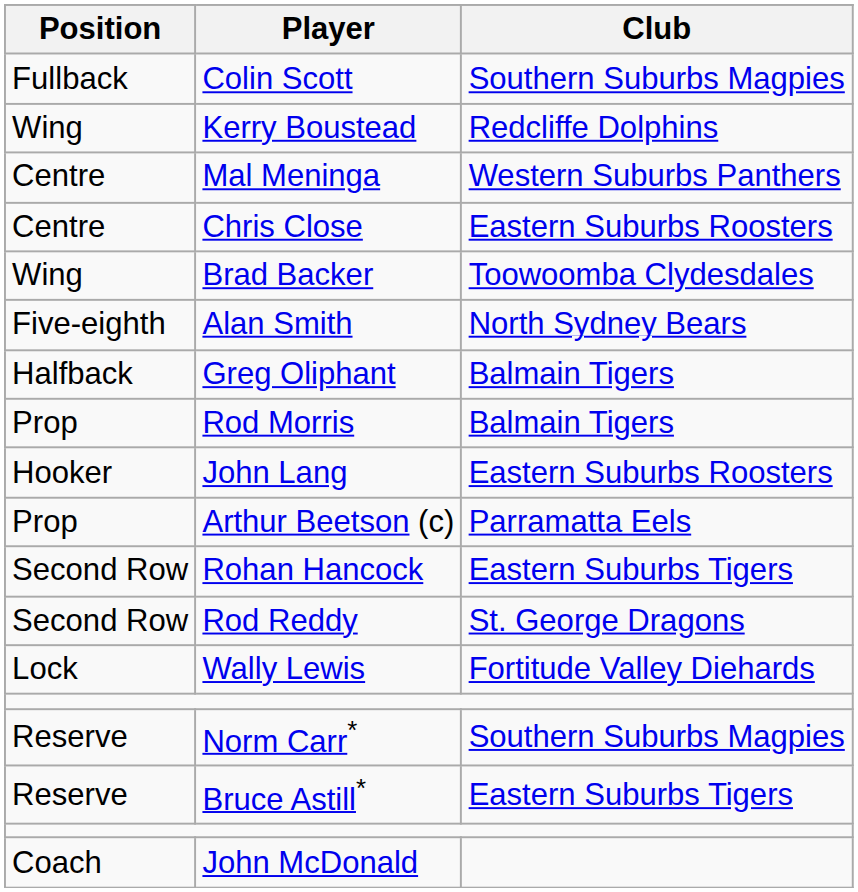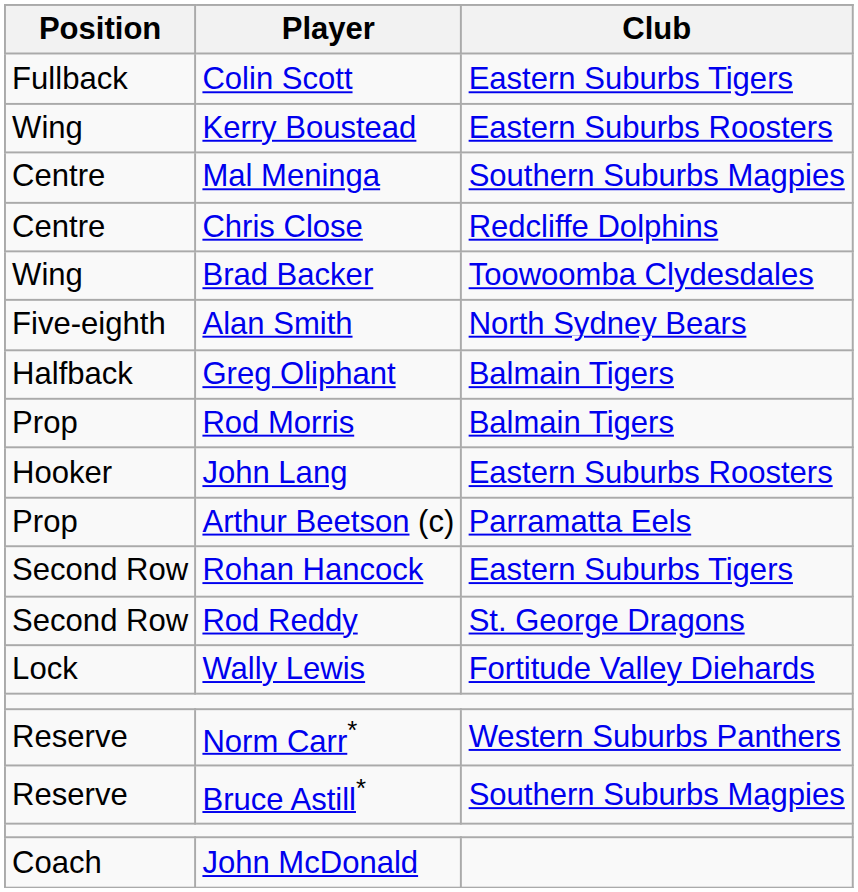Colin Scott | Club: Southern Suburbs Magpies -> Eastern Suburbs Tigers
Kerry Boustead | Club: Redcliffe Dolphins -> Eastern Suburbs Roosters
Mal Meninga | Club: Western Suburbs Panthers -> Southern Suburbs Magpies
Chris Close | Club: Eastern Suburbs Roosters -> Redcliffe Dolphins
Norm Carr* | Club: Southern Suburbs Magpies -> Western Suburbs Panthers
Bruce Astill* | Club: Eastern Suburbs Tigers -> Southern Suburbs Magpies
